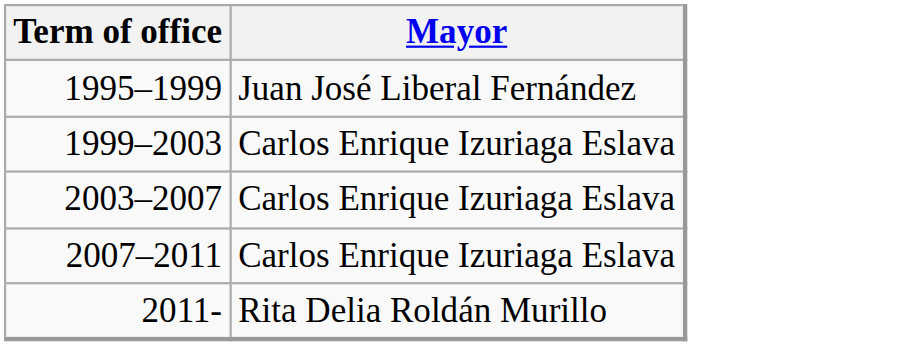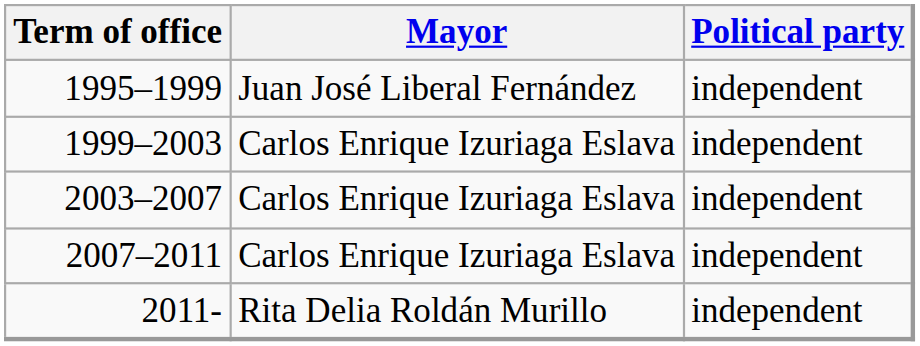+ column: Political party | independent | independent | independent | independent | independent
